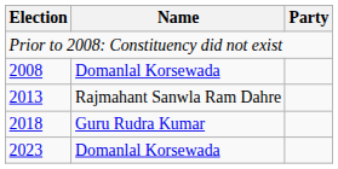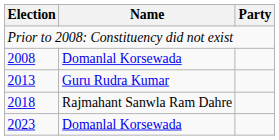2013 | Name: Rajmahant Sanwla Ram Dahre -> Guru Rudra Kumar
2018 | Name: Guru Rudra Kumar -> Rajmahant Sanwla Ram Dahre
